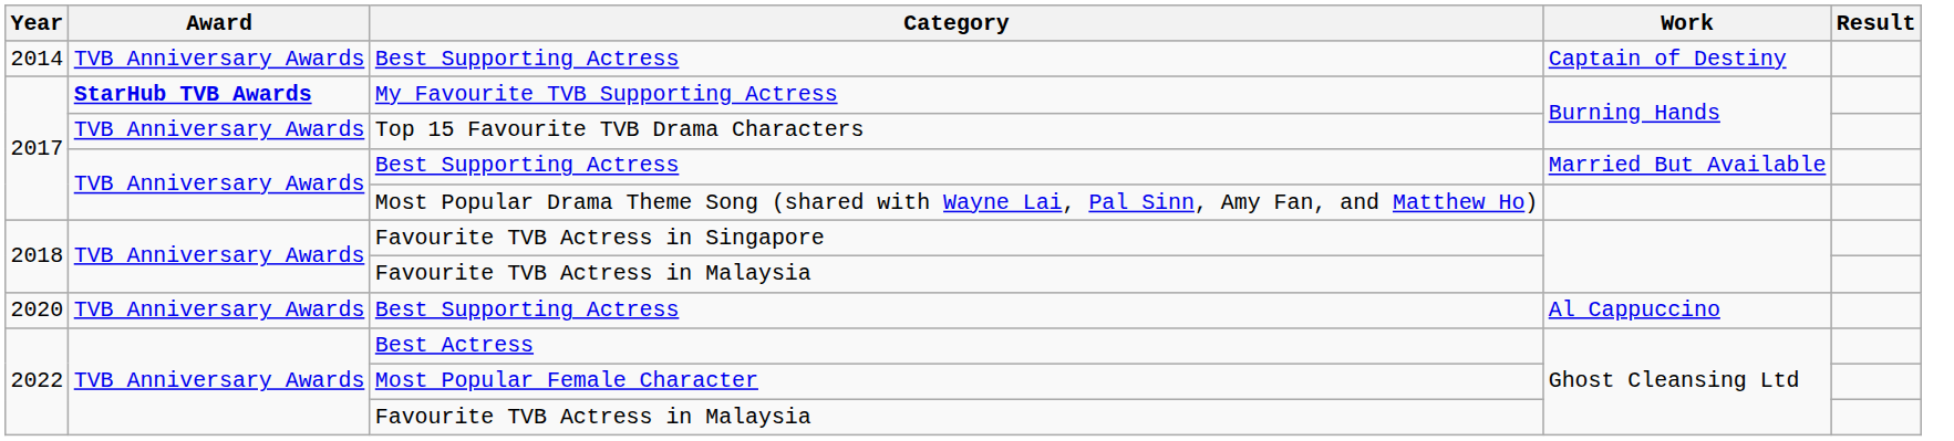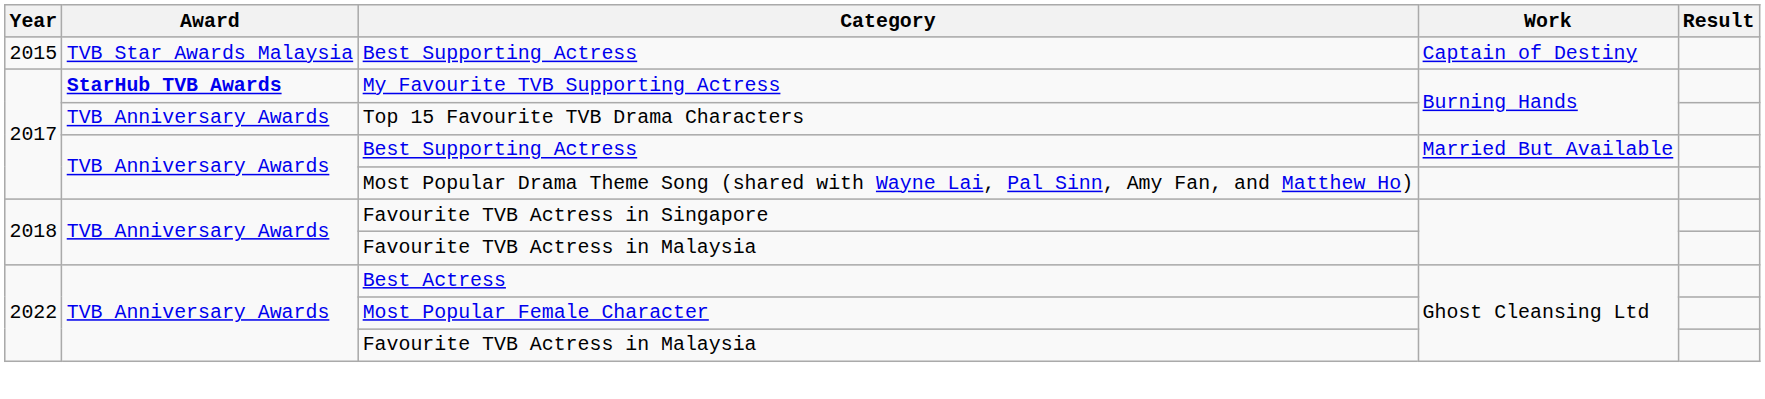Best Supporting Actress / Captain of Destiny | Year: 2014 -> 2015
Best Supporting Actress / Captain of Destiny | Award: TVB Anniversary Awards -> TVB Star Awards Malaysia
- row: 2020 | TVB Anniversary Awards | Best Supporting Actress | Al Cappuccino
